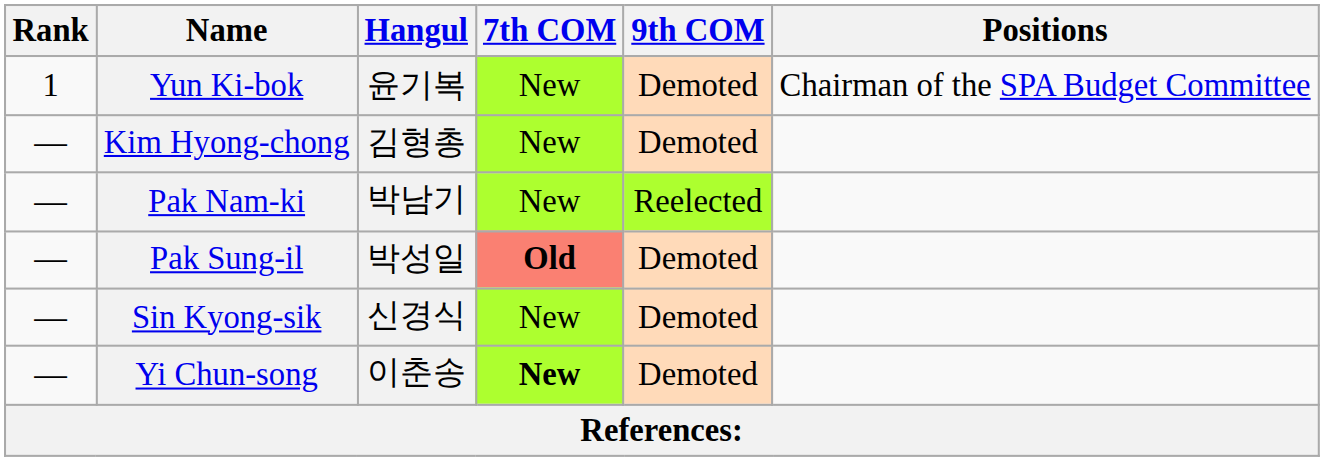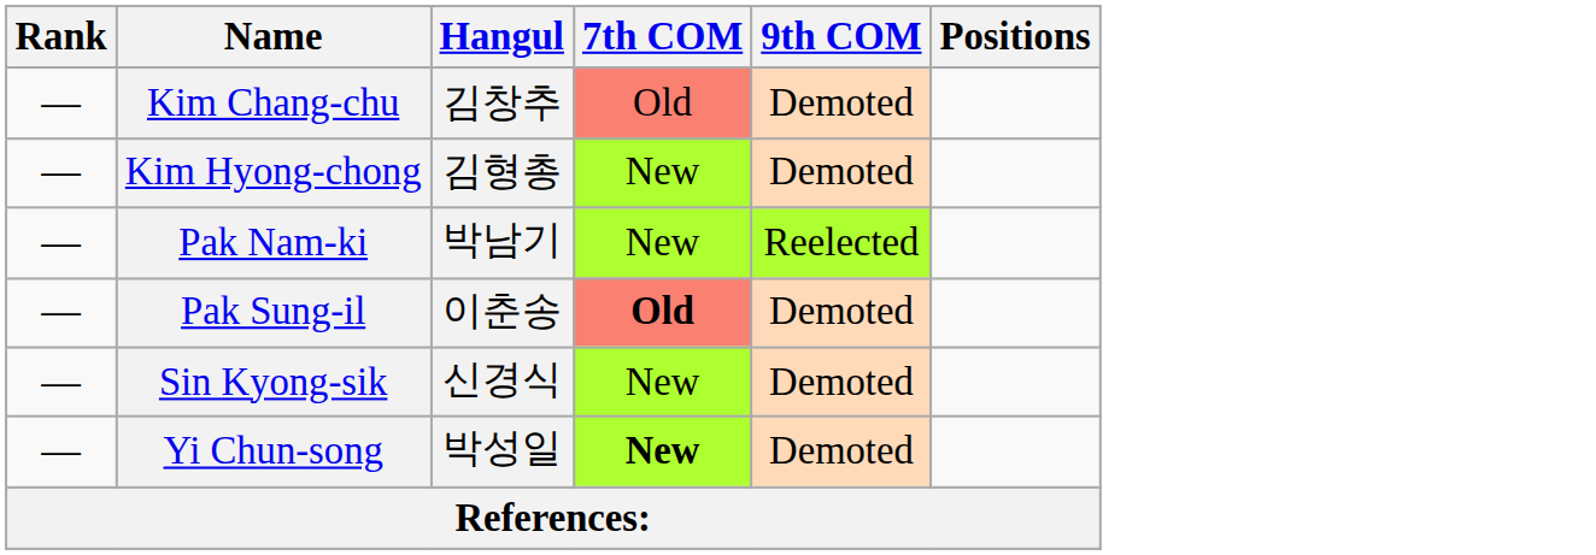- row: 1 | Yun Ki-bok | 윤기복 | New | Demoted | Chairman of the SPA Budget Committee
+ row: — | Kim Chang-chu | 김창추 | Old | Demoted
Pak Sung-il | Hangul: 박성일 -> 이춘송
Yi Chun-song | Hangul: 이춘송 -> 박성일
